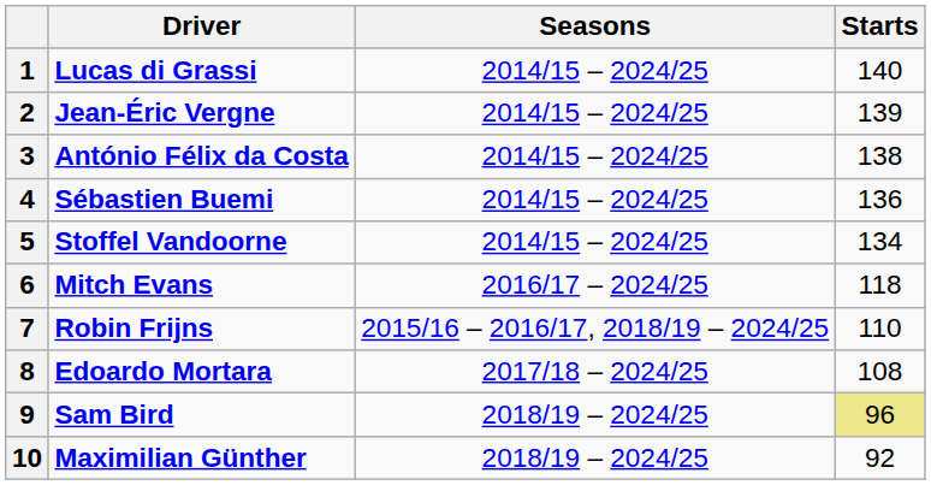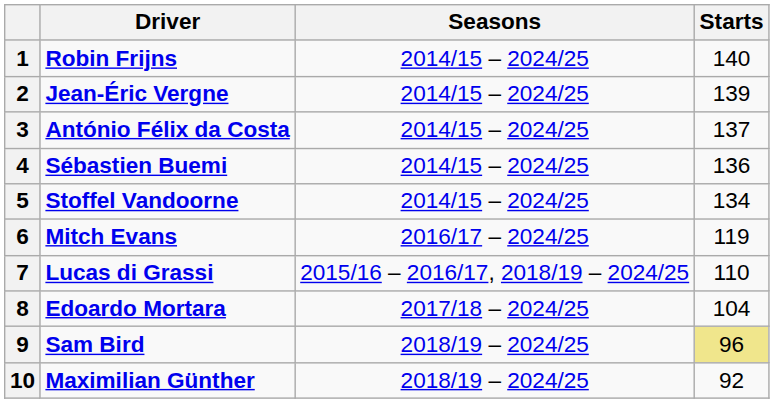1 | Driver: Lucas di Grassi -> Robin Frijns
3 | Starts: 138 -> 137
6 | Starts: 118 -> 119
7 | Driver: Robin Frijns -> Lucas di Grassi
8 | Starts: 108 -> 104
